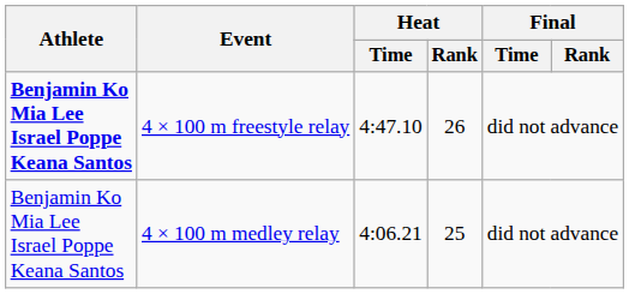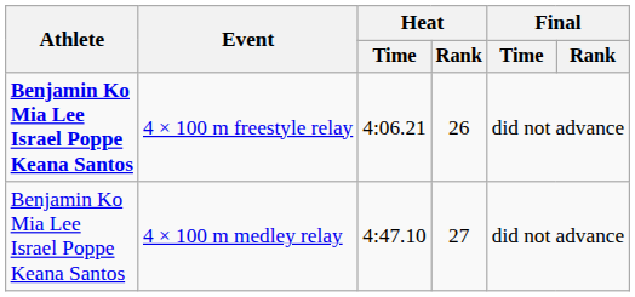4 × 100 m freestyle relay | Heat / Time: 4:47.10 -> 4:06.21
4 × 100 m medley relay | Heat / Time: 4:06.21 -> 4:47.10
4 × 100 m medley relay | Heat / Rank: 25 -> 27
